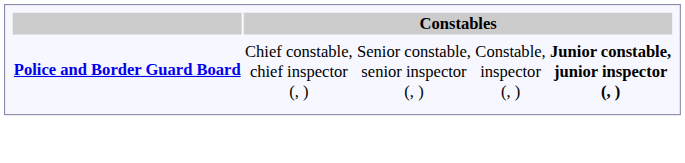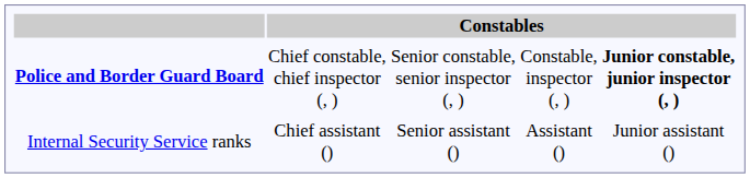+ row: Internal Security Service ranks | Chief assistant () | Senior assistant () | Assistant () | Junior assistant ()
